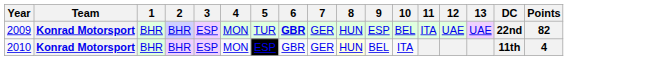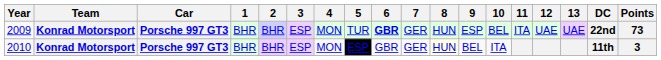+ column: Car | Porsche 997 GT3 | Porsche 997 GT3
2009 | Points: 82 -> 73
2010 | Points: 4 -> 3
